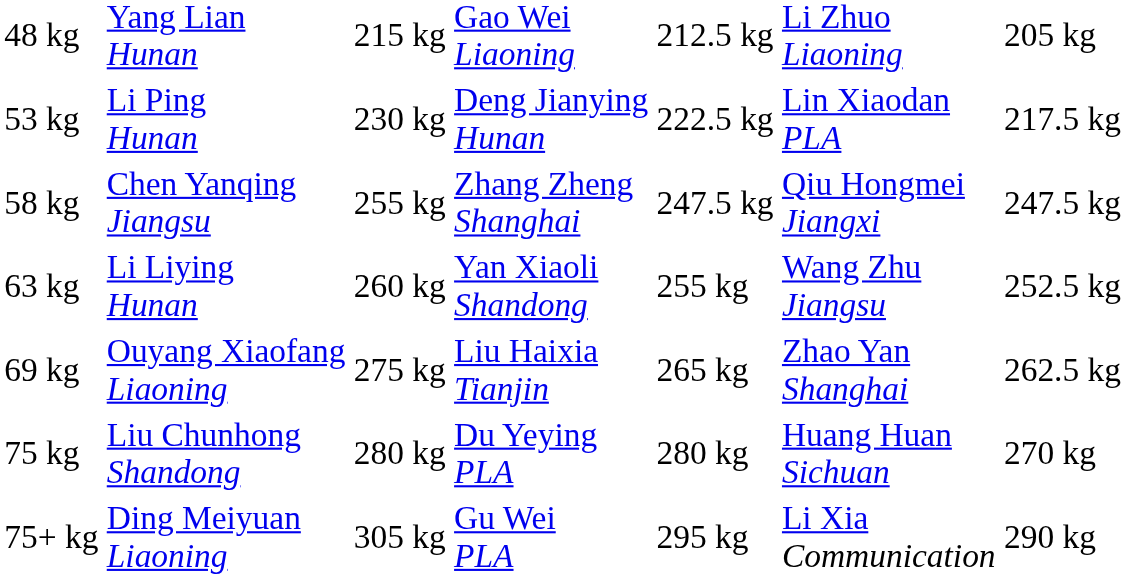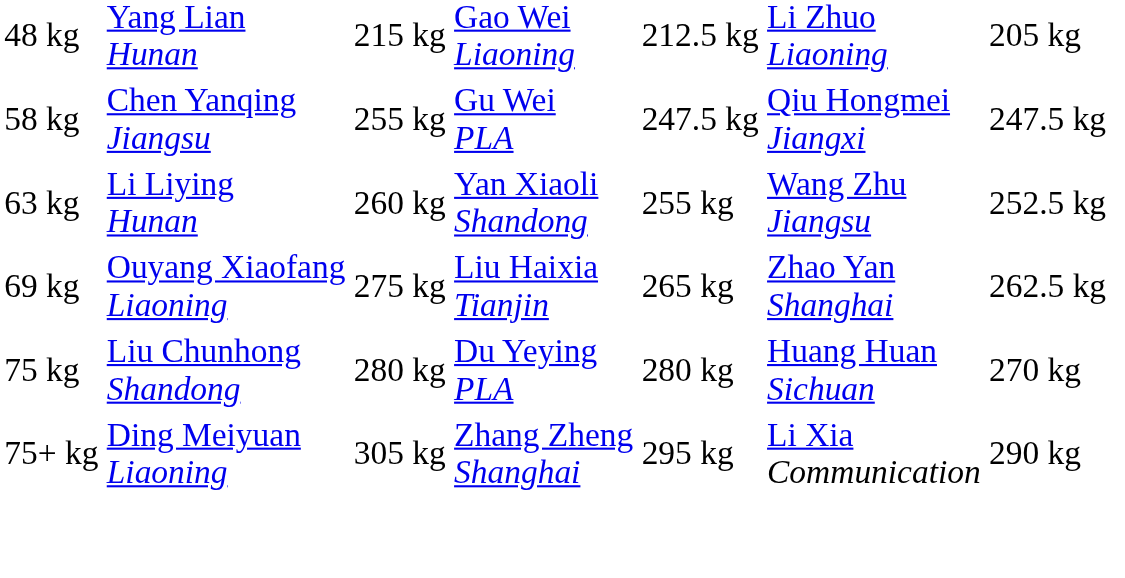- row: 53 kg | Li Ping Hunan | 230 kg | Deng Jianying Hunan | 222.5 kg | Lin Xiaodan PLA | 217.5 kg
58 kg | column 4: Zhang Zheng Shanghai -> Gu Wei PLA
75+ kg | column 4: Gu Wei PLA -> Zhang Zheng Shanghai
